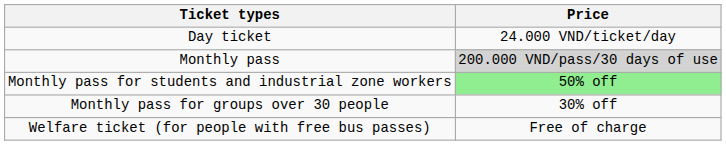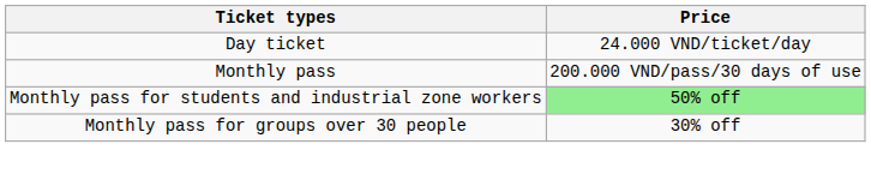Monthly pass | Price: lightgrey background -> no background
- row: Welfare ticket (for people with free bus passes) | Free of charge
